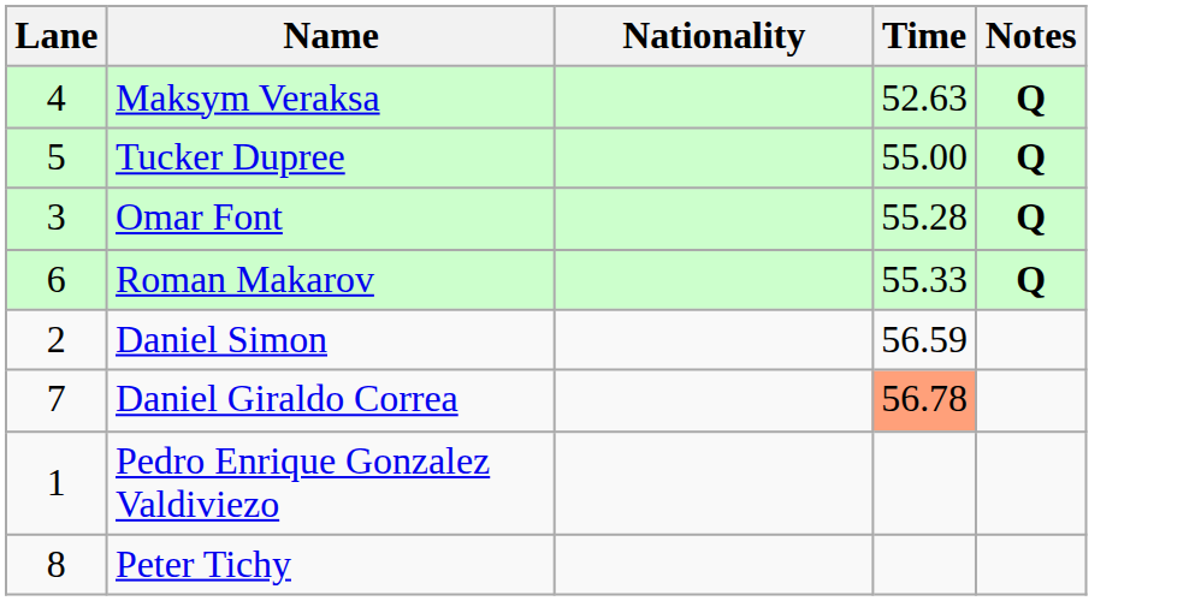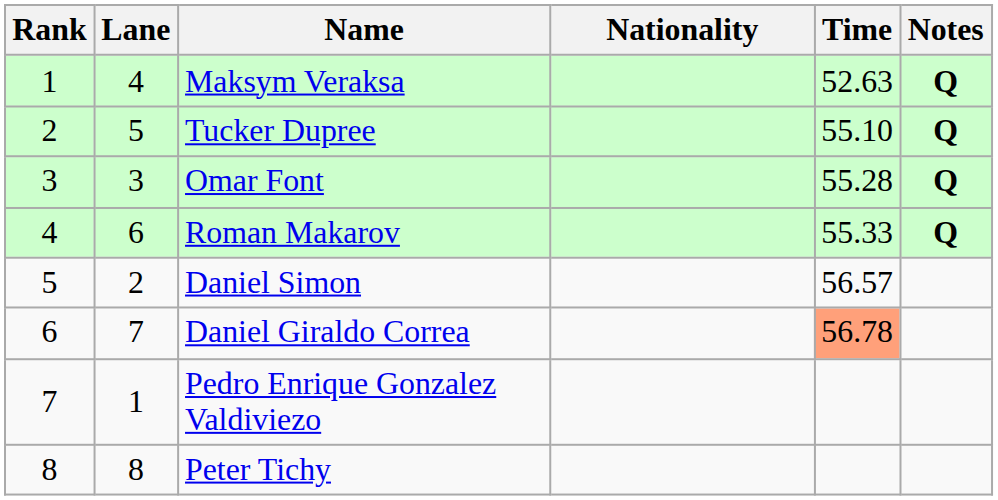+ column: Rank | 1 | 2 | 3 | 4 | 5 | 6 | 7 | 8
Tucker Dupree | Time: 55.00 -> 55.10
Daniel Simon | Time: 56.59 -> 56.57
